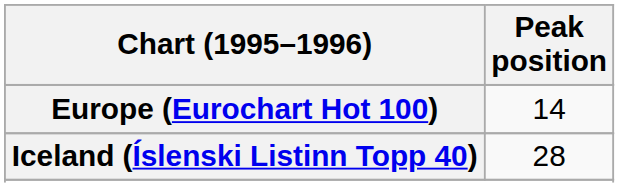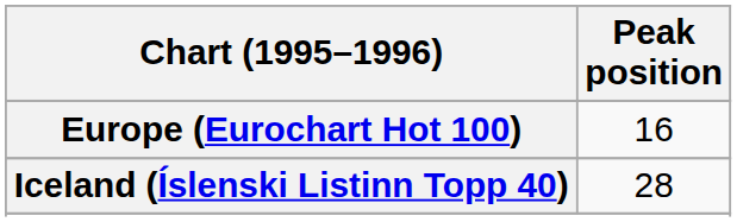Europe (Eurochart Hot 100) | Peak position: 14 -> 16
